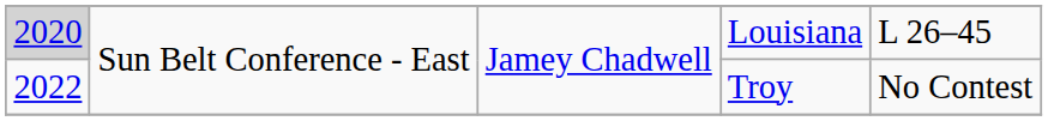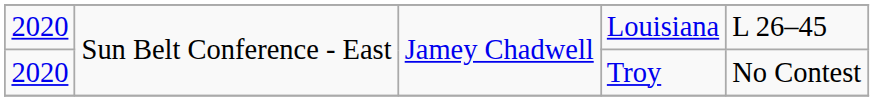Louisiana | column 1: lightgrey background -> no background
Troy | column 1: 2022 -> 2020
